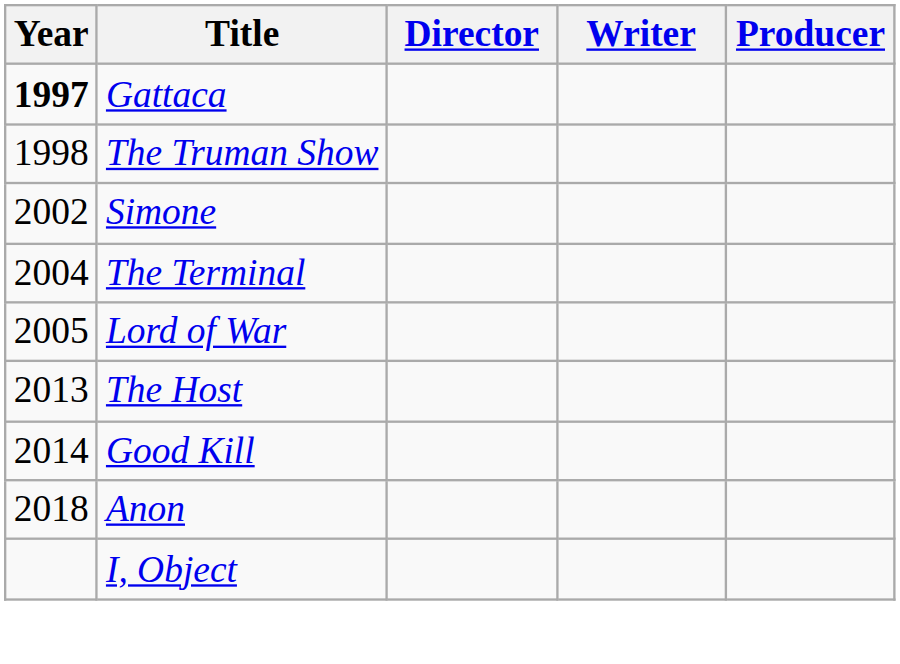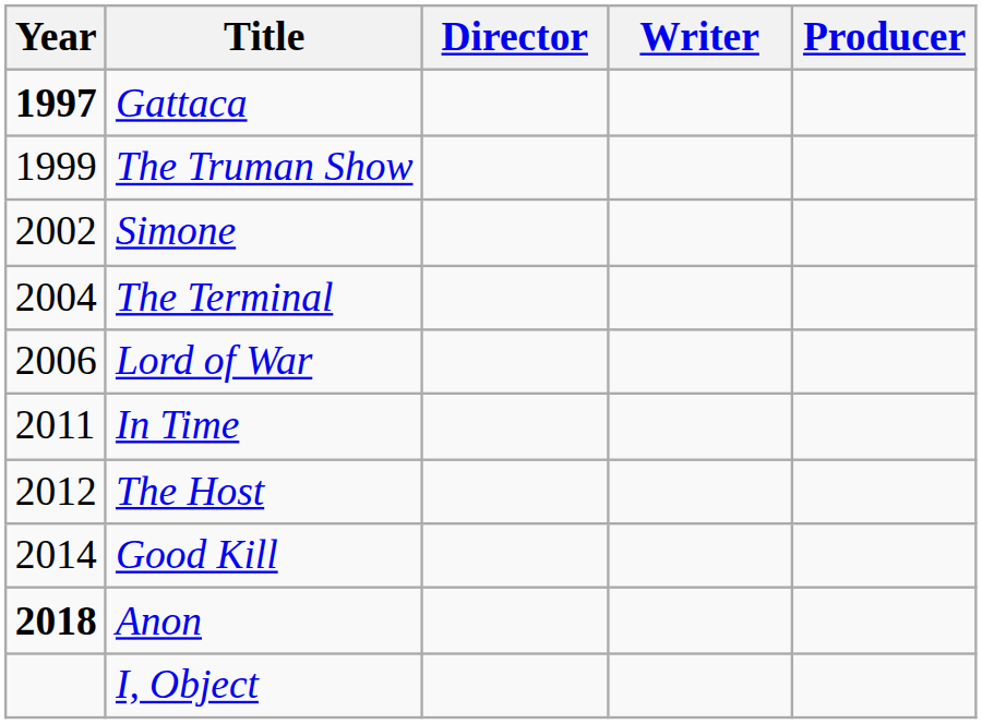The Truman Show | Year: 1998 -> 1999
Lord of War | Year: 2005 -> 2006
+ row: 2011 | In Time
The Host | Year: 2013 -> 2012
Anon | Year: normal -> bold
